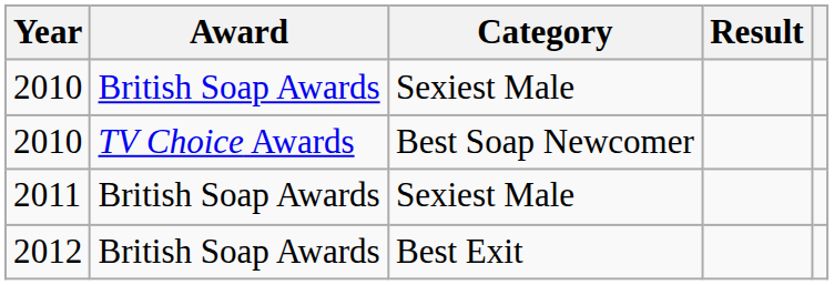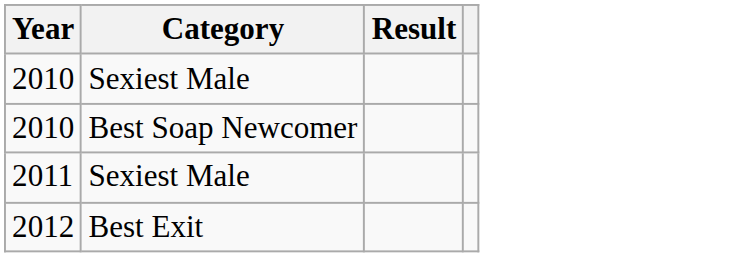- column: Award | British Soap Awards | TV Choice Awards | British Soap Awards | British Soap Awards
